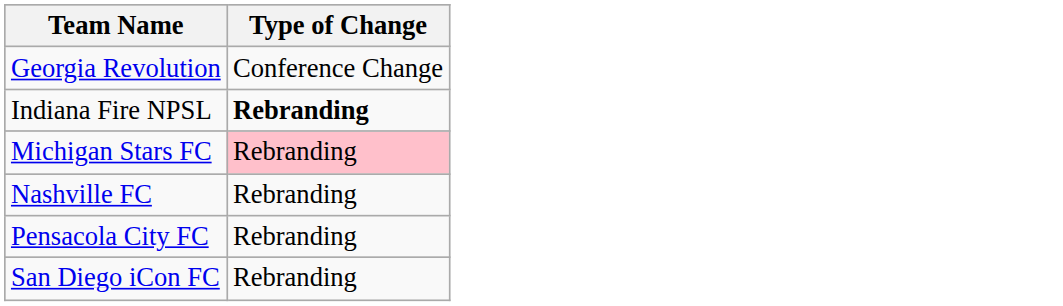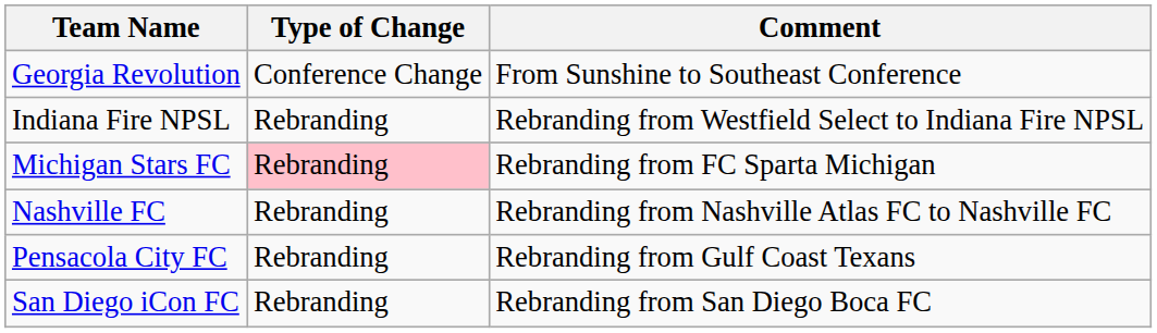+ column: Comment | From Sunshine to Southeast Conference | Rebranding from Westfield Select to Indiana Fire NPSL | Rebranding from FC Sparta Michigan | Rebranding from Nashville Atlas FC to Nashville FC | Rebranding from Gulf Coast Texans | Rebranding from San Diego Boca FC
Indiana Fire NPSL | Type of Change: bold -> normal
